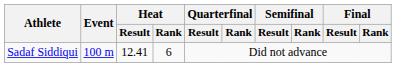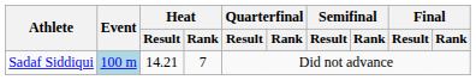Sadaf Siddiqui | Event: no background -> lightblue background
Sadaf Siddiqui | Heat / Result: 12.41 -> 14.21
Sadaf Siddiqui | Heat / Rank: 6 -> 7
